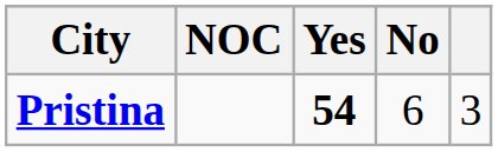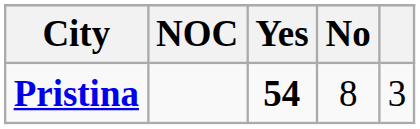Pristina | No: 6 -> 8
